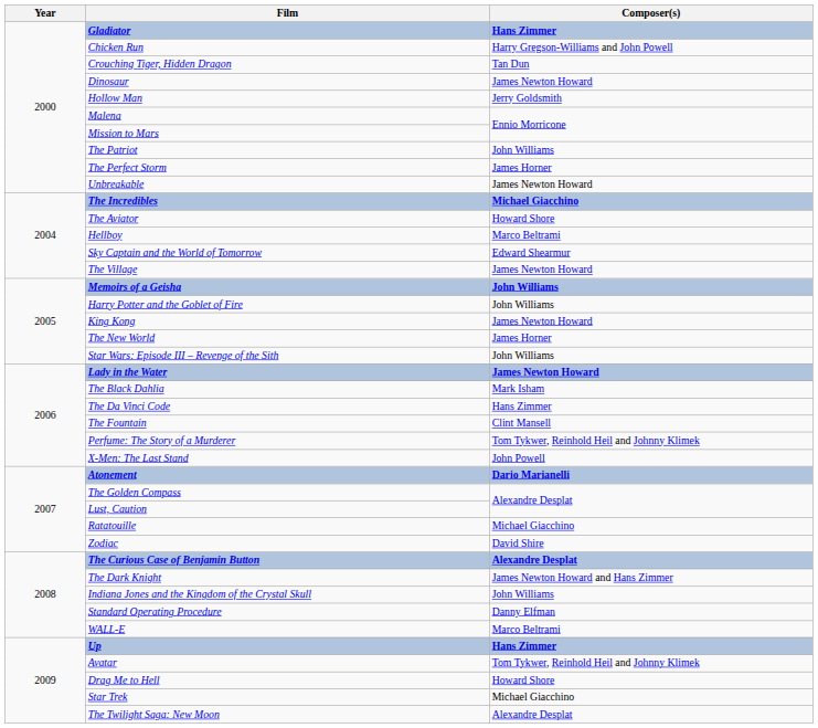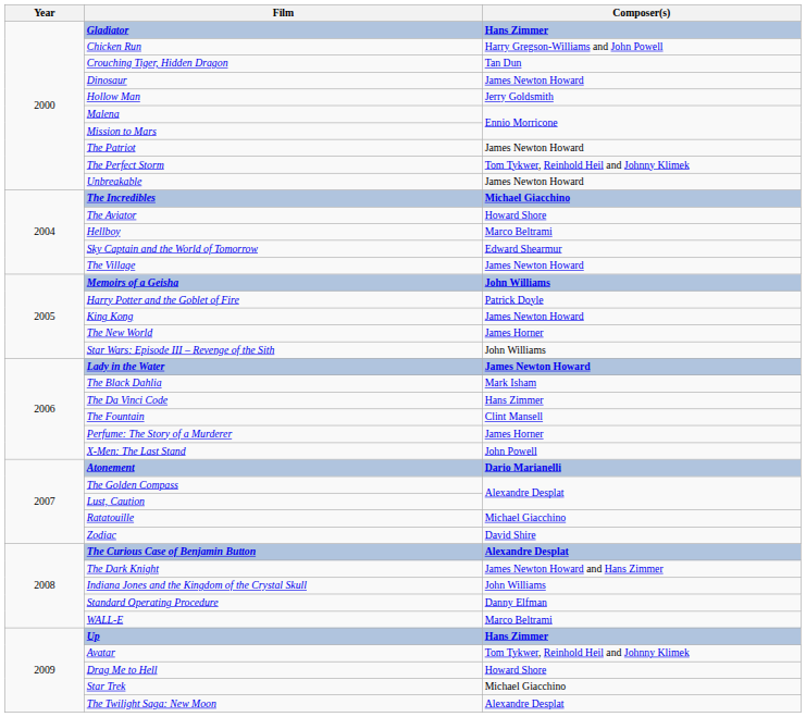The Patriot | Composer(s): John Williams -> James Newton Howard
The Perfect Storm | Composer(s): James Horner -> Tom Tykwer, Reinhold Heil and Johnny Klimek
Harry Potter and the Goblet of Fire | Composer(s): John Williams -> Patrick Doyle
Perfume: The Story of a Murderer | Composer(s): Tom Tykwer, Reinhold Heil and Johnny Klimek -> James Horner
